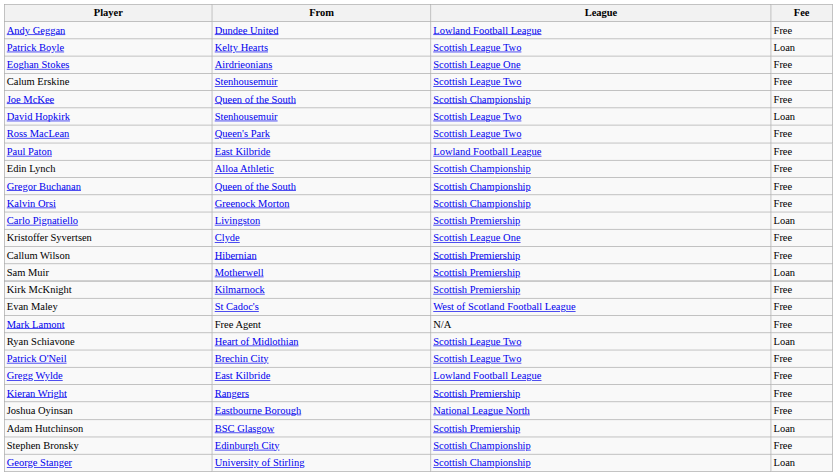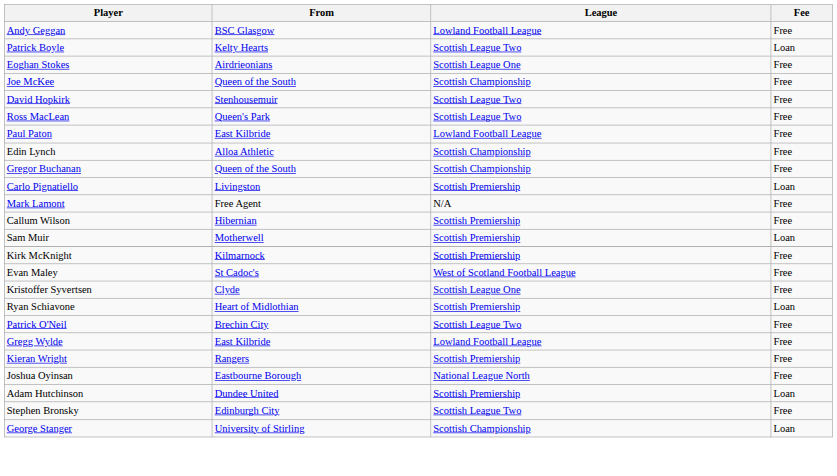Andy Geggan | From: Dundee United -> BSC Glasgow
- row: Calum Erskine | Stenhousemuir | Scottish League Two | Free
David Hopkirk | Fee: Loan -> Free
- row: Kalvin Orsi | Greenock Morton | Scottish Championship | Free
rows swapped: Kristoffer Syvertsen <-> Mark Lamont
Ryan Schiavone | League: Scottish League Two -> Scottish Premiership
Adam Hutchinson | From: BSC Glasgow -> Dundee United
Stephen Bronsky | League: Scottish Championship -> Scottish League Two
